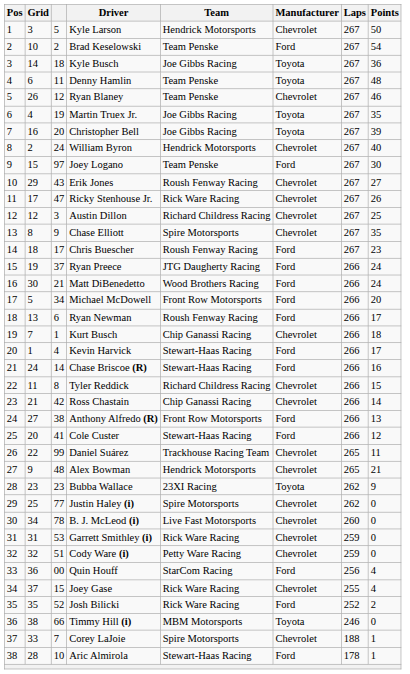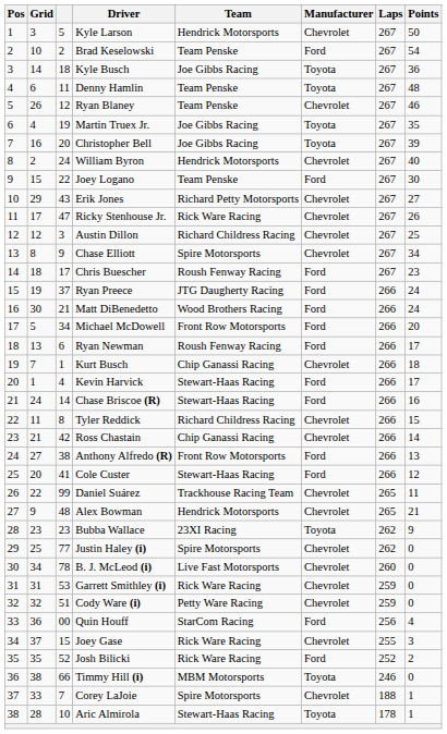Joey Logano | column 3: 97 -> 22
Erik Jones | Team: Roush Fenway Racing -> Richard Petty Motorsports
Chase Elliott | Points: 35 -> 34
Joey Gase | Points: 4 -> 3
Aric Almirola | Manufacturer: Ford -> Toyota
